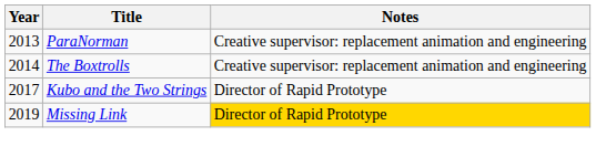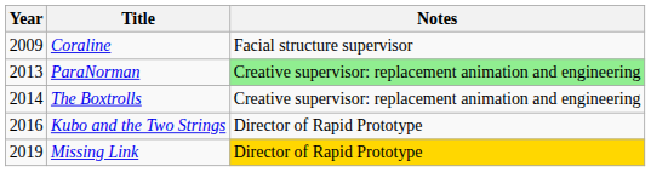+ row: 2009 | Coraline | Facial structure supervisor
ParaNorman | Notes: no background -> lightgreen background
Kubo and the Two Strings | Year: 2017 -> 2016
